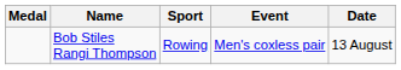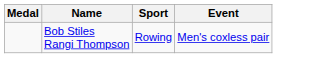- column: Date | 13 August
